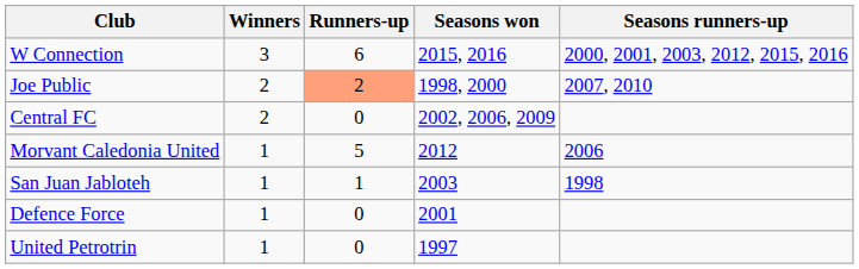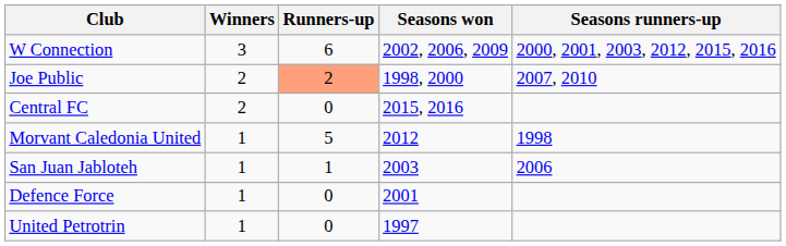W Connection | Seasons won: 2015, 2016 -> 2002, 2006, 2009
Central FC | Seasons won: 2002, 2006, 2009 -> 2015, 2016
Morvant Caledonia United | Seasons runners-up: 2006 -> 1998
San Juan Jabloteh | Seasons runners-up: 1998 -> 2006
